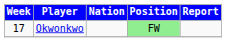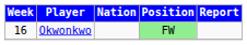Okwonkwo | Week: 17 -> 16
